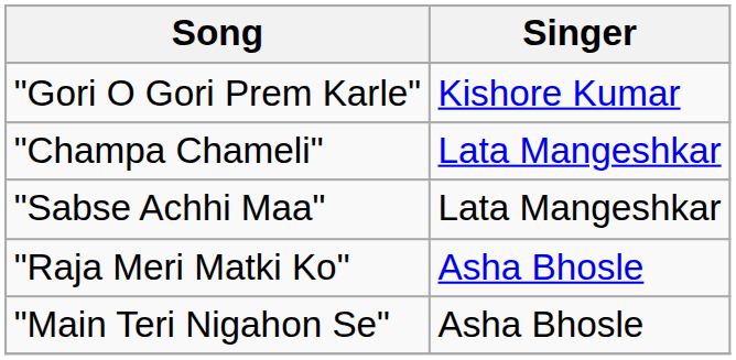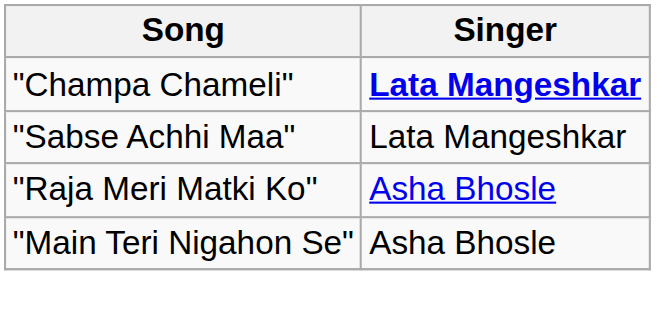- row: "Gori O Gori Prem Karle" | Kishore Kumar
"Champa Chameli" | Singer: normal -> bold
